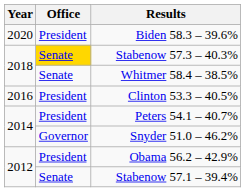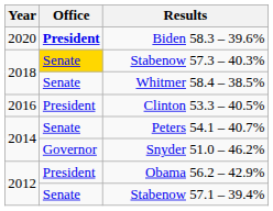Biden 58.3 – 39.6% | Office: normal -> bold
Peters 54.1 – 40.7% | Office: President -> Senate
